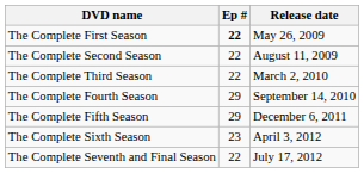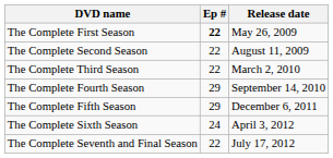The Complete Sixth Season | Ep #: 23 -> 24
